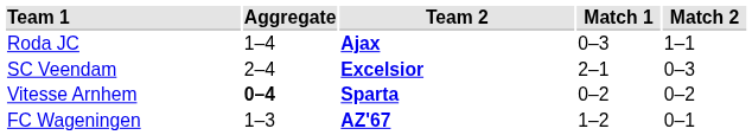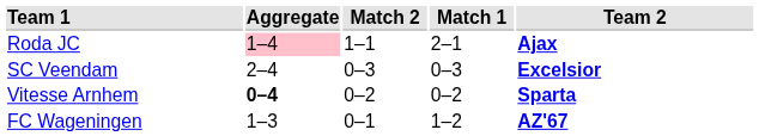columns swapped: Team 2 <-> Match 2
Roda JC | Aggregate: no background -> pink background
Roda JC | Match 1: 0–3 -> 2–1
SC Veendam | Match 1: 2–1 -> 0–3
